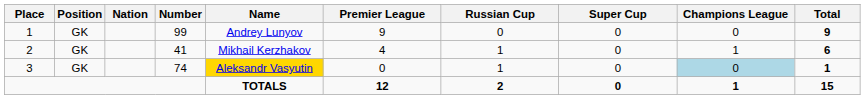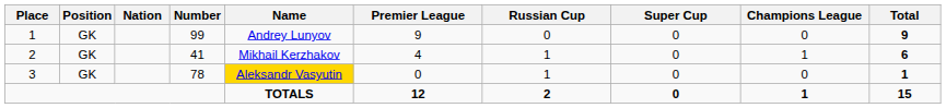3 | Number: 74 -> 78
3 | Champions League: lightblue background -> no background
